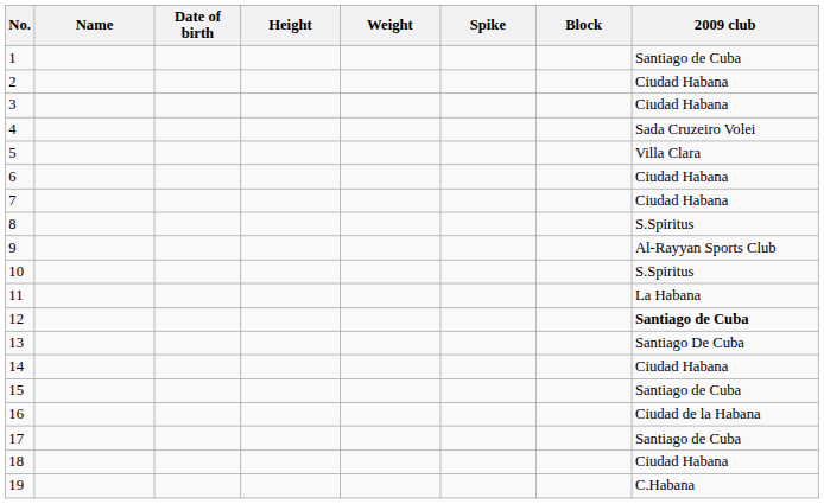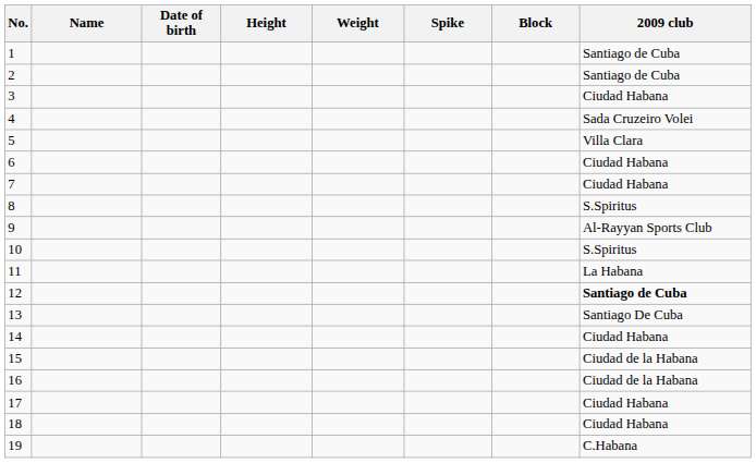2 | 2009 club: Ciudad Habana -> Santiago de Cuba
15 | 2009 club: Santiago de Cuba -> Ciudad de la Habana
17 | 2009 club: Santiago de Cuba -> Ciudad Habana
